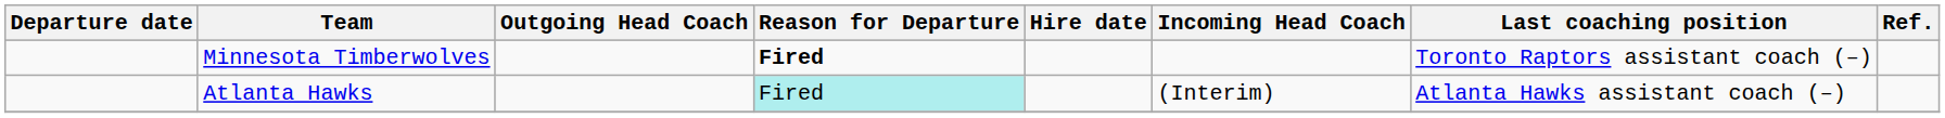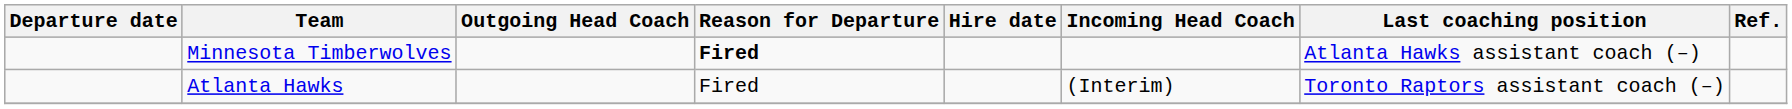Minnesota Timberwolves | Last coaching position: Toronto Raptors assistant coach (–) -> Atlanta Hawks assistant coach (–)
Atlanta Hawks | Reason for Departure: paleturquoise background -> no background
Atlanta Hawks | Last coaching position: Atlanta Hawks assistant coach (–) -> Toronto Raptors assistant coach (–)
